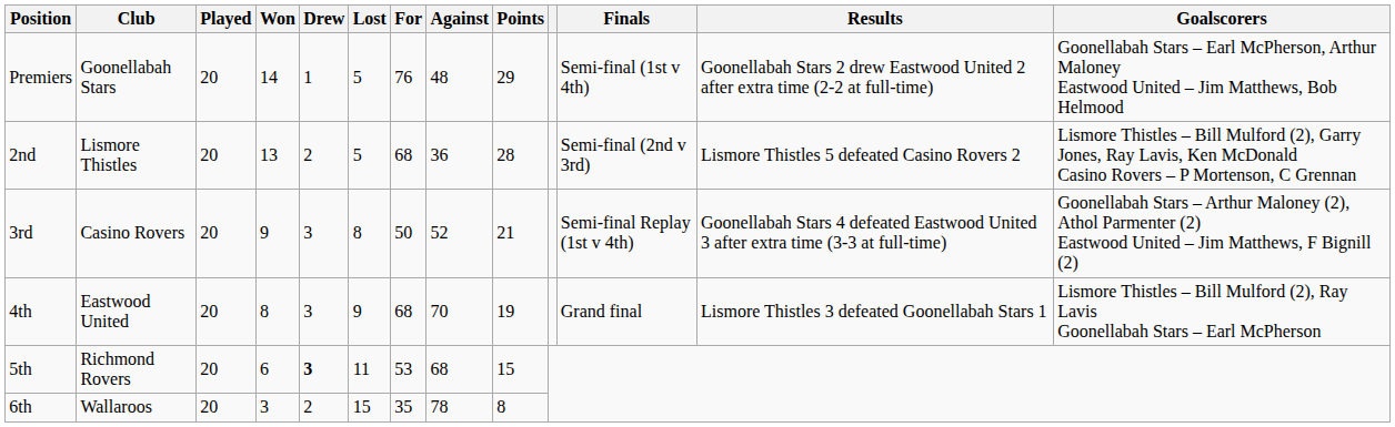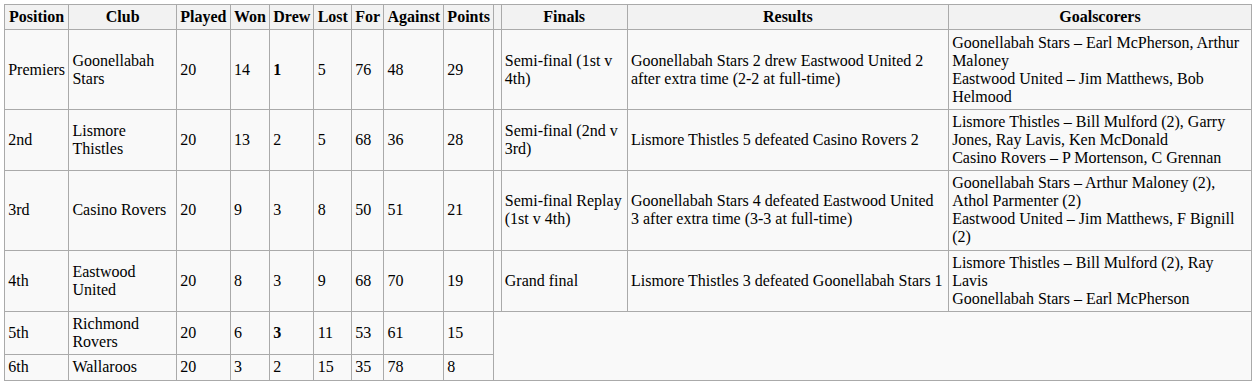Premiers | Drew: normal -> bold
3rd | Against: 52 -> 51
5th | Against: 68 -> 61
